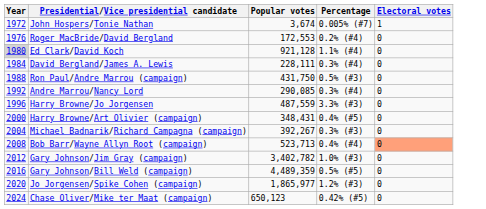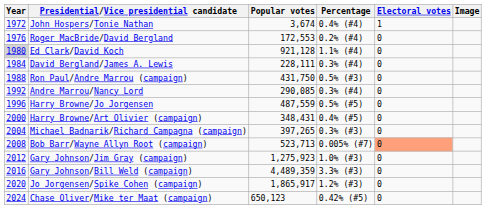+ column: Image
John Hospers/Tonie Nathan | Percentage: 0.005% (#7) -> 0.4% (#4)
Harry Browne/Jo Jorgensen | Percentage: 3.3% (#3) -> 0.5% (#5)
Michael Badnarik/Richard Campagna (campaign) | Popular votes: 392,267 -> 397,265
Bob Barr/Wayne Allyn Root (campaign) | Percentage: 0.4% (#4) -> 0.005% (#7)
Gary Johnson/Jim Gray (campaign) | Popular votes: 3,402,782 -> 1,275,923
Gary Johnson/Bill Weld (campaign) | Percentage: 0.5% (#5) -> 3.3% (#3)
Jo Jorgensen/Spike Cohen (campaign) | Popular votes: 1,865,977 -> 1,865,917
